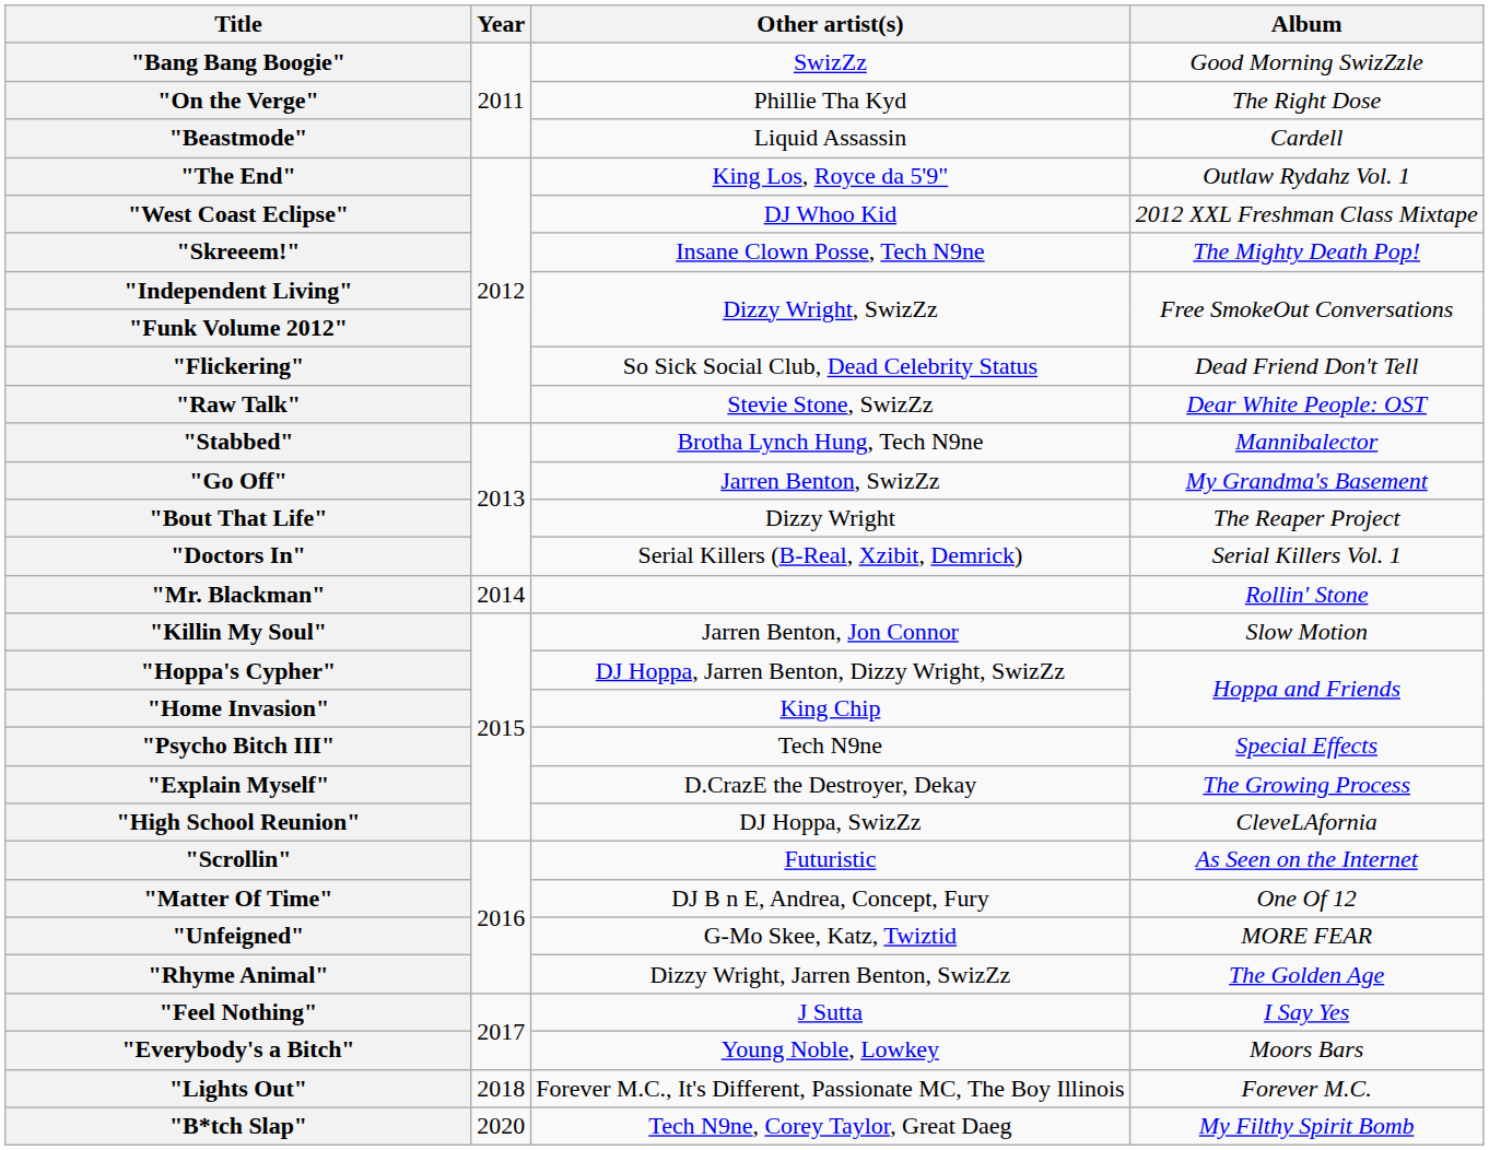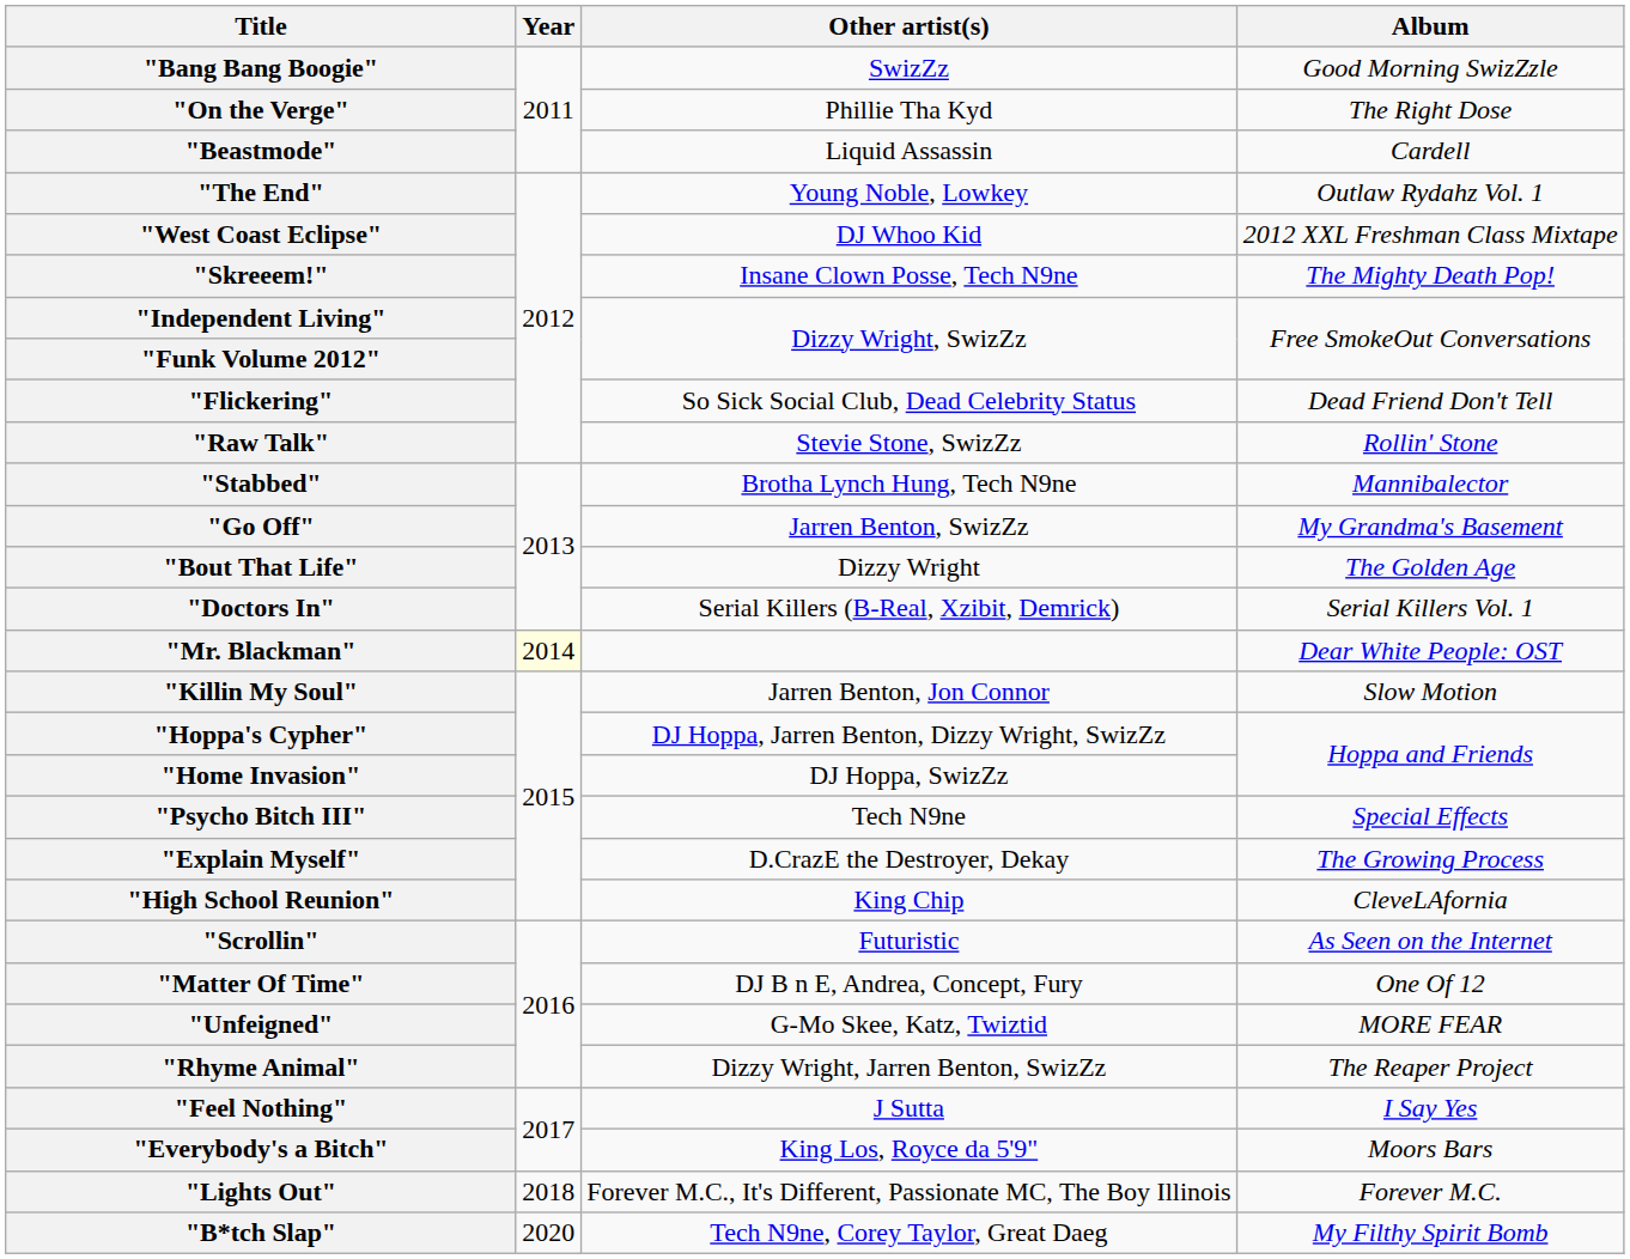"The End" | Other artist(s): King Los, Royce da 5'9" -> Young Noble, Lowkey
"Raw Talk" | Album: Dear White People: OST -> Rollin' Stone
"Bout That Life" | Album: The Reaper Project -> The Golden Age
"Mr. Blackman" | Year: no background -> lightyellow background
"Mr. Blackman" | Album: Rollin' Stone -> Dear White People: OST
"Home Invasion" | Other artist(s): King Chip -> DJ Hoppa, SwizZz
"High School Reunion" | Other artist(s): DJ Hoppa, SwizZz -> King Chip
"Rhyme Animal" | Album: The Golden Age -> The Reaper Project
"Everybody's a Bitch" | Other artist(s): Young Noble, Lowkey -> King Los, Royce da 5'9"
